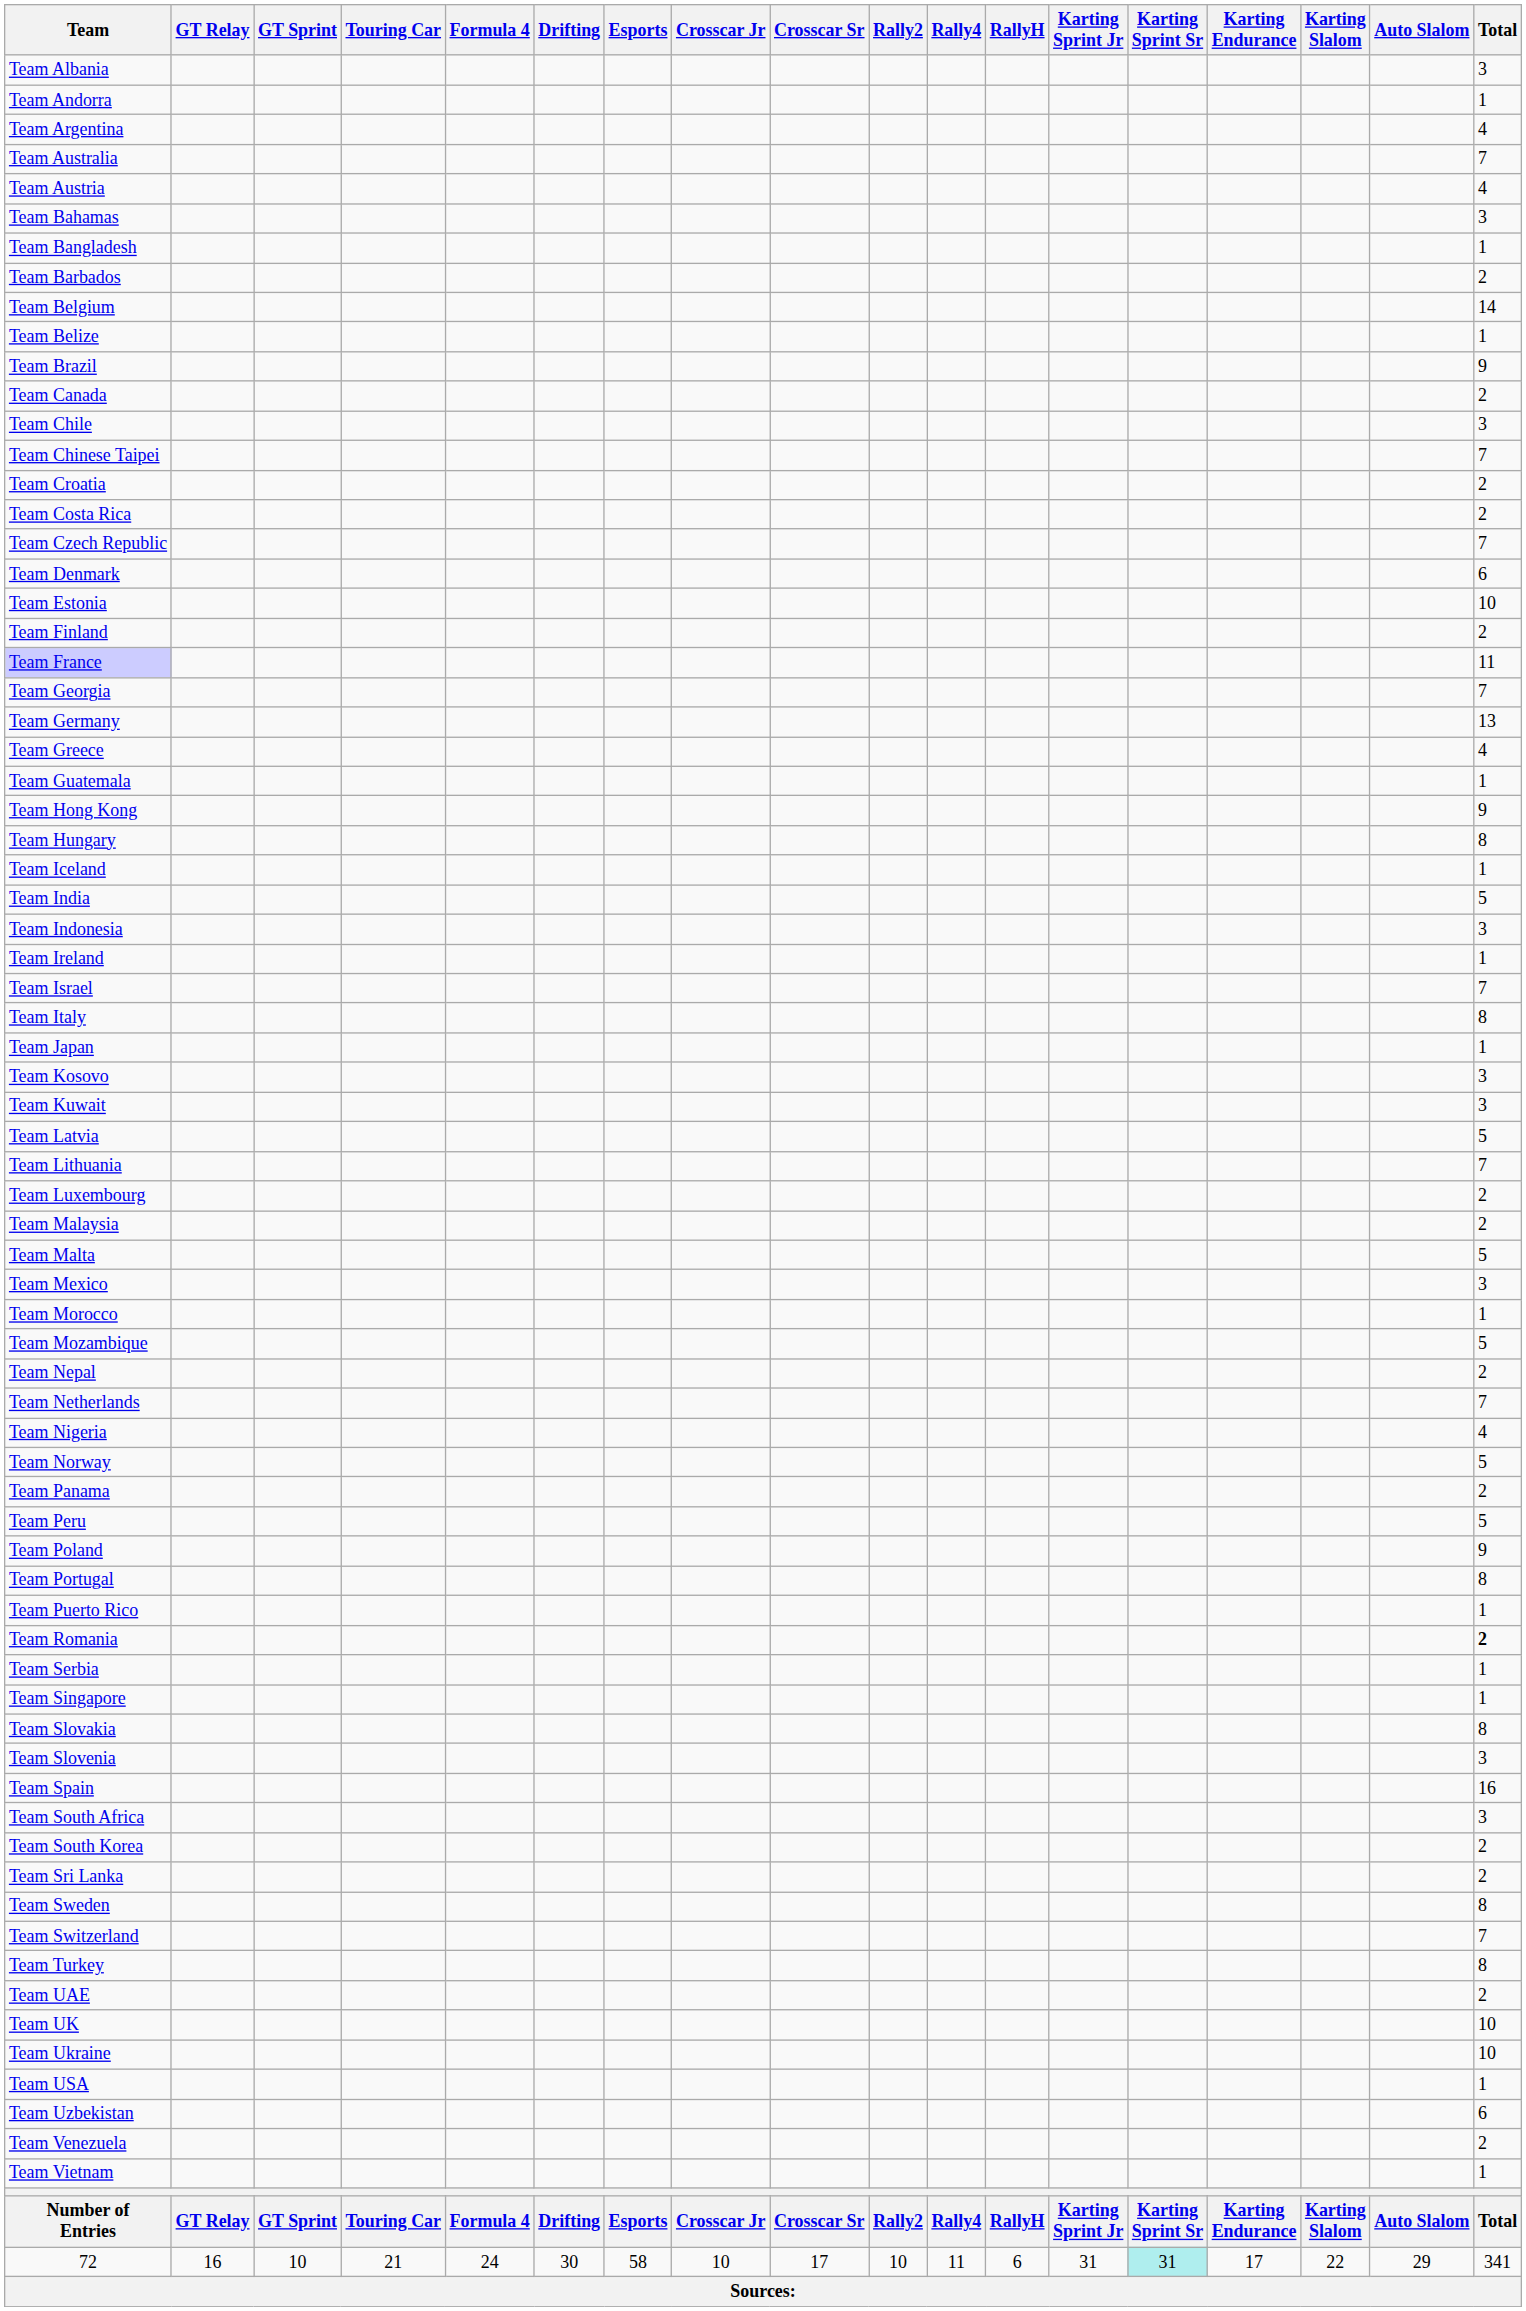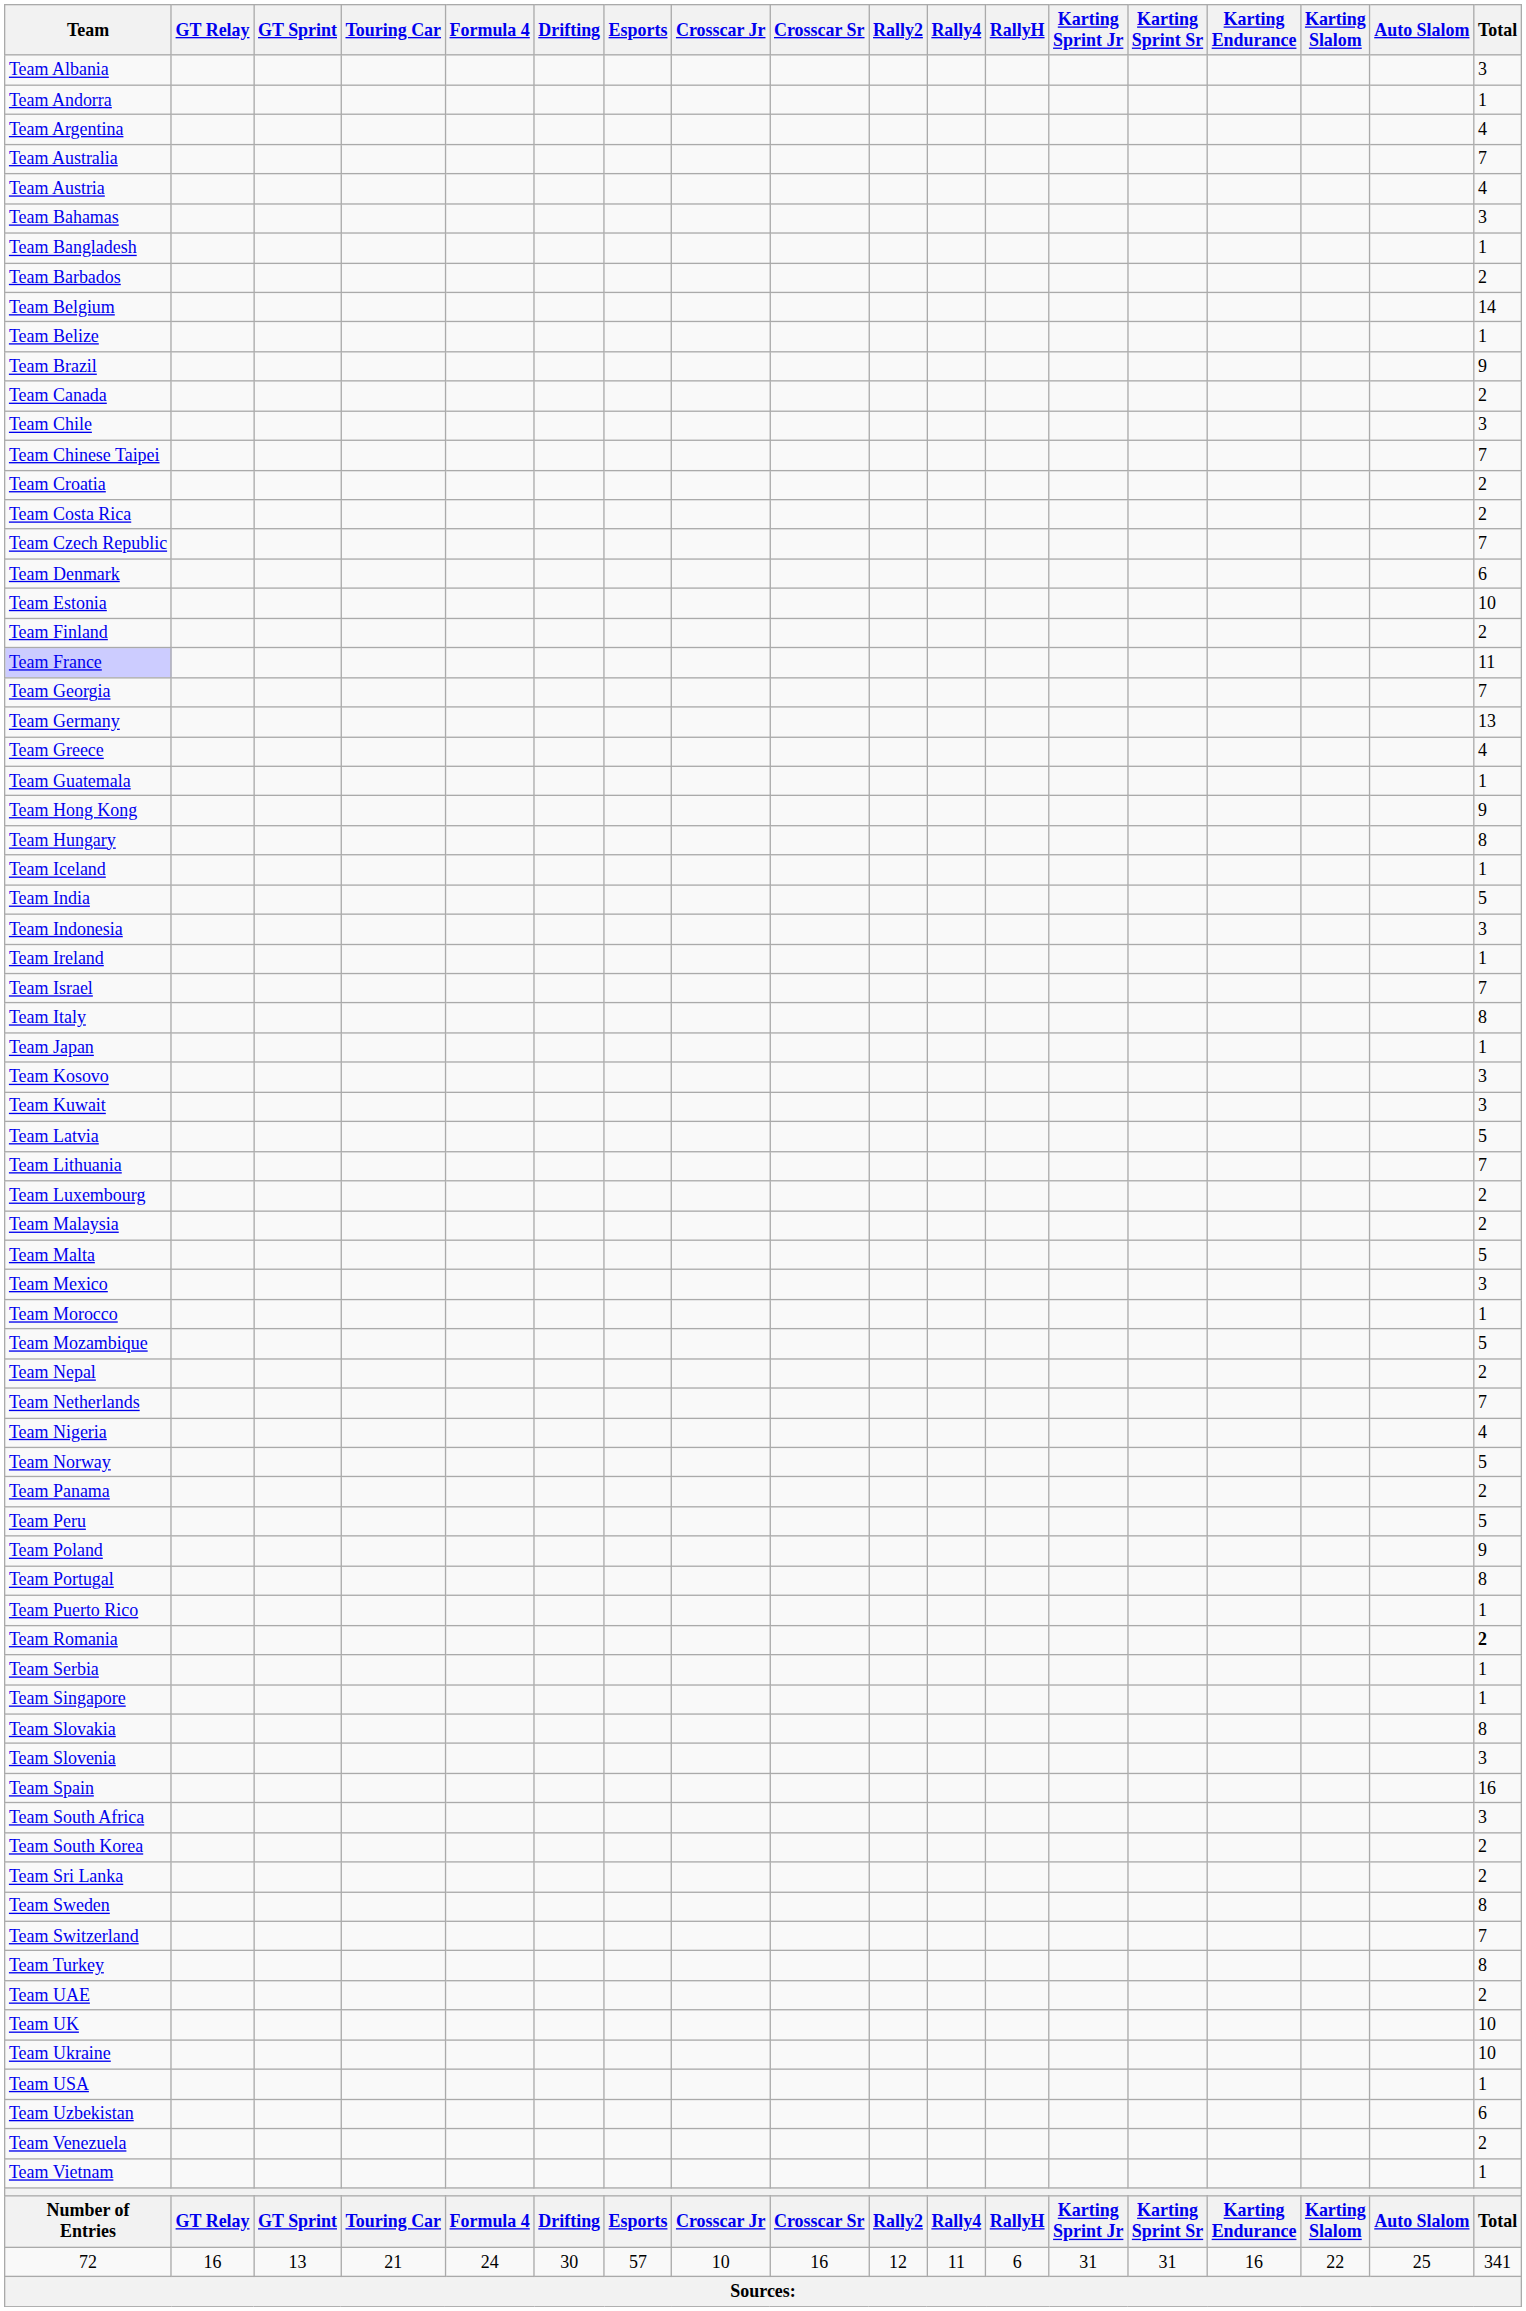72 | GT Sprint: 10 -> 13
72 | Esports: 58 -> 57
72 | Crosscar Sr: 17 -> 16
72 | Rally2: 10 -> 12
72 | Karting Sprint Sr: paleturquoise background -> no background
72 | Karting Endurance: 17 -> 16
72 | Auto Slalom: 29 -> 25
